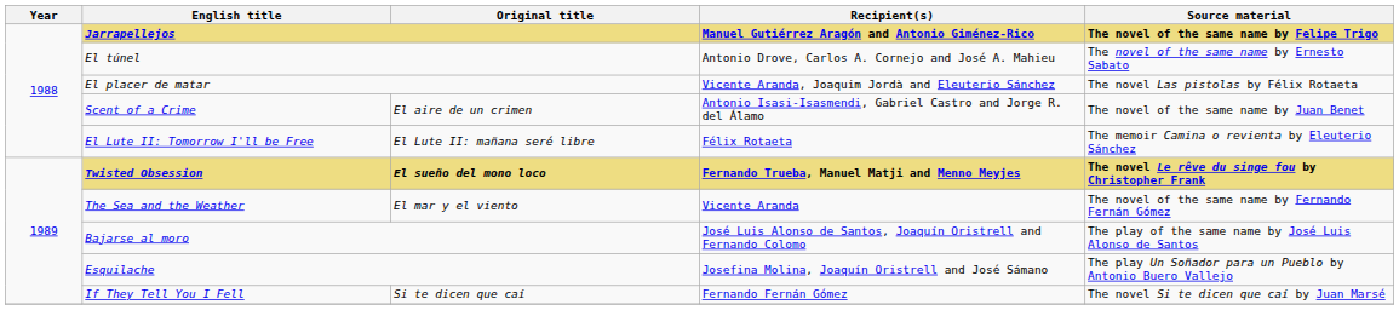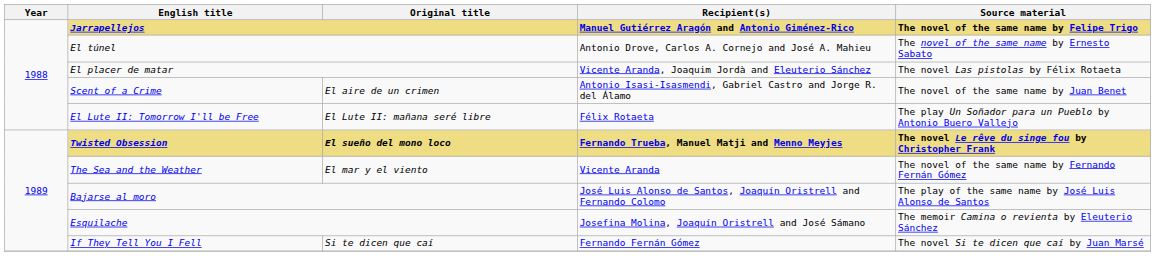El Lute II: Tomorrow I'll be Free | Source material: The memoir Camina o revienta by Eleuterio Sánchez -> The play Un Soñador para un Pueblo by Antonio Buero Vallejo
Esquilache | Source material: The play Un Soñador para un Pueblo by Antonio Buero Vallejo -> The memoir Camina o revienta by Eleuterio Sánchez
